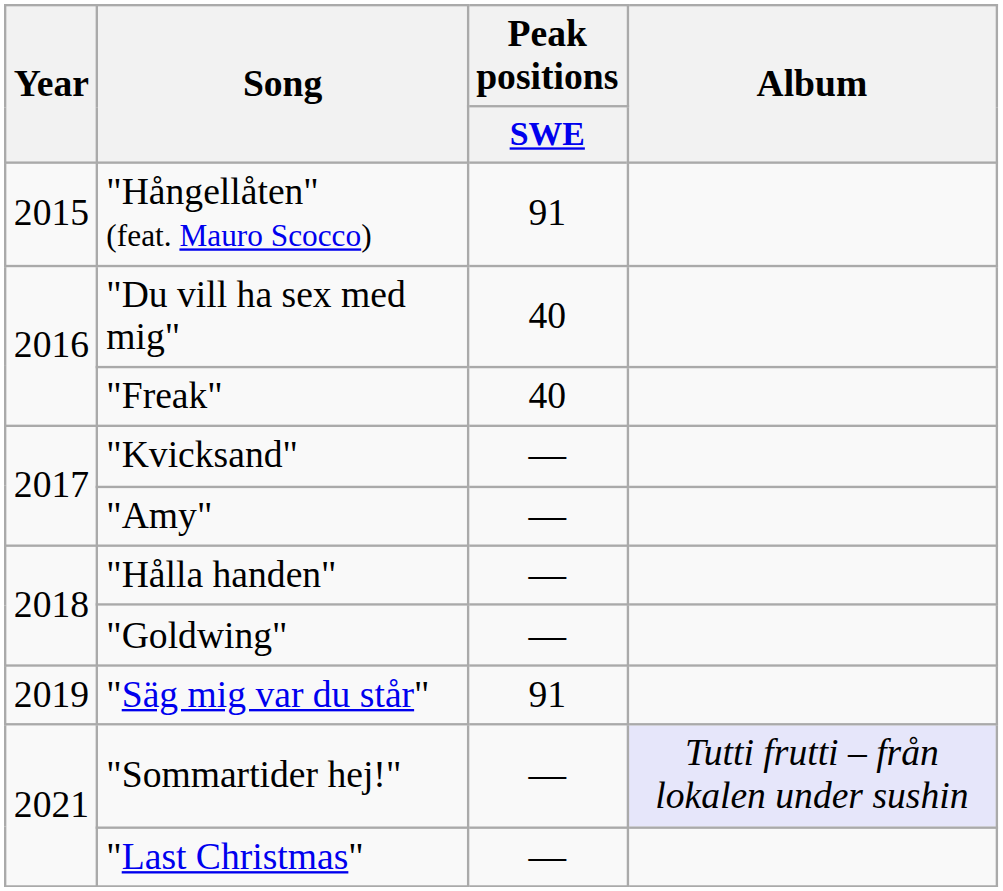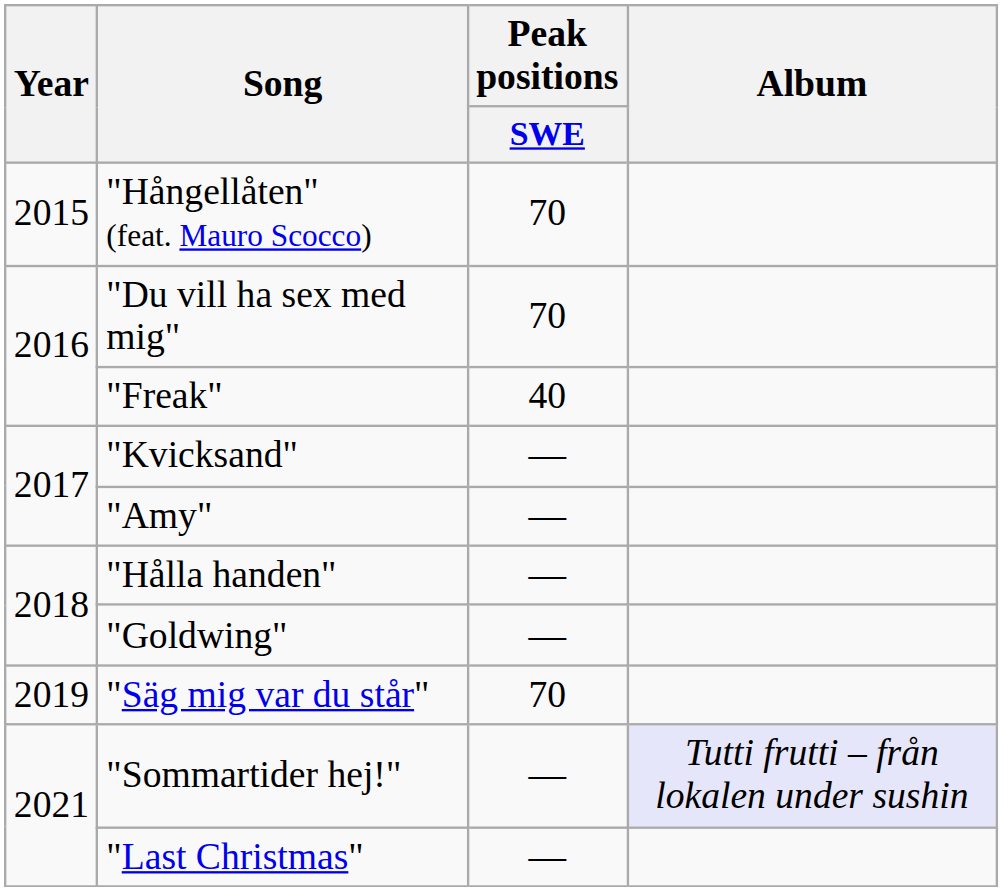"Hångellåten" (feat. Mauro Scocco) | Peak positions / SWE: 91 -> 70
"Du vill ha sex med mig" | Peak positions / SWE: 40 -> 70
"Säg mig var du står" | Peak positions / SWE: 91 -> 70
